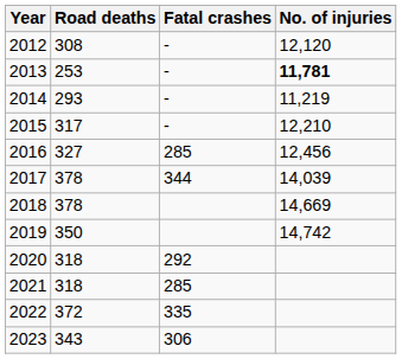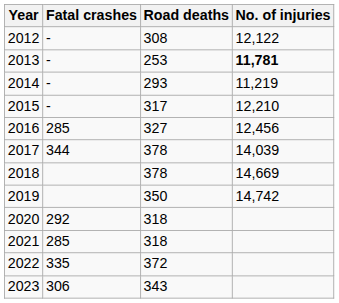columns swapped: Road deaths <-> Fatal crashes
2012 | No. of injuries: 12,120 -> 12,122
